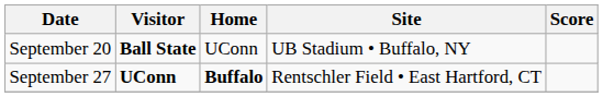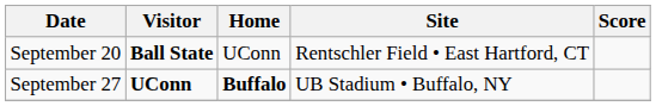September 20 | Site: UB Stadium • Buffalo, NY -> Rentschler Field • East Hartford, CT
September 27 | Site: Rentschler Field • East Hartford, CT -> UB Stadium • Buffalo, NY
